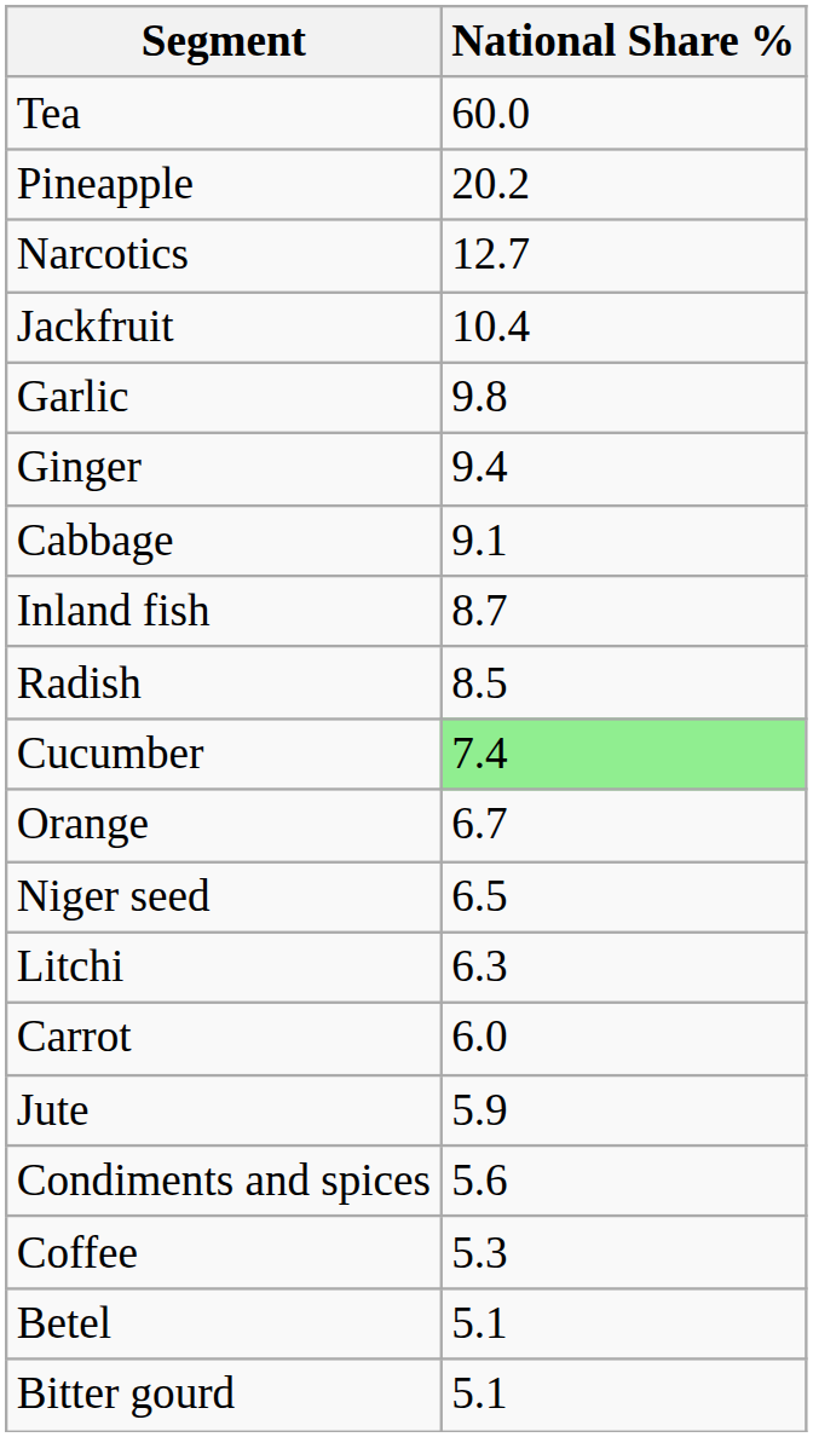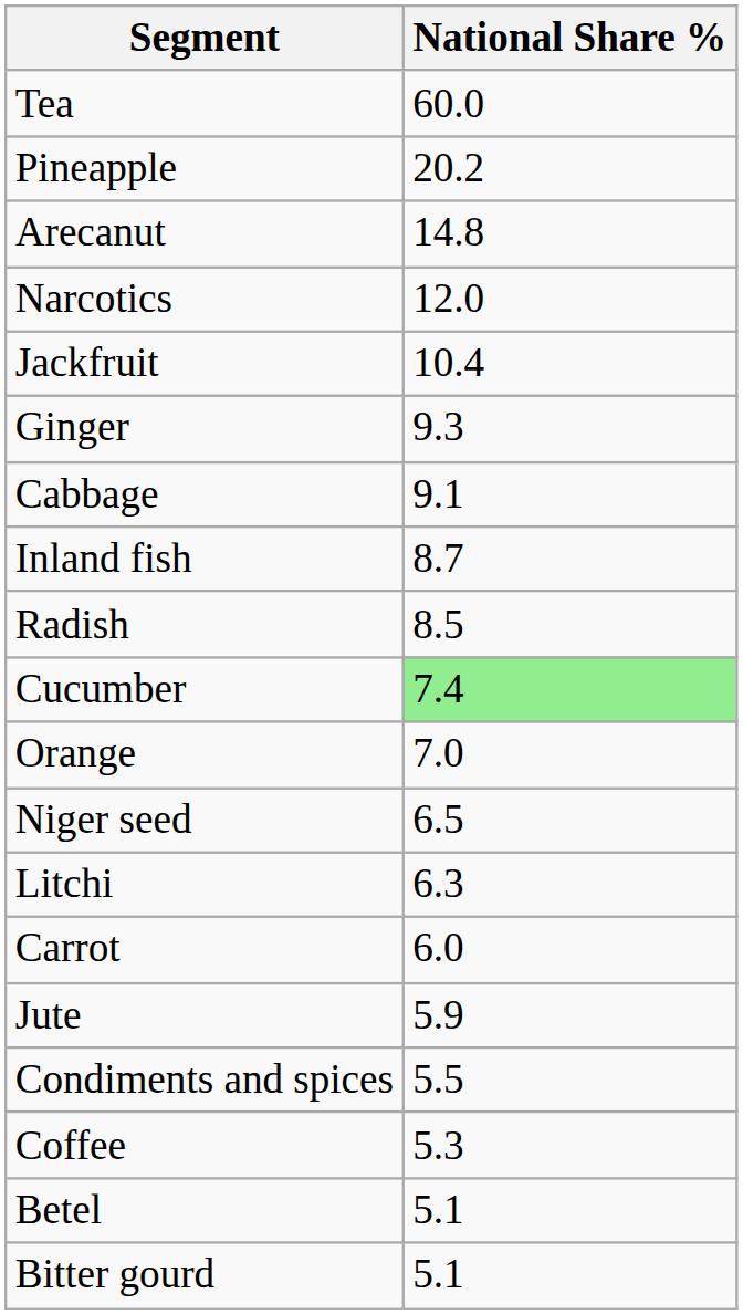+ row: Arecanut | 14.8
Narcotics | National Share %: 12.7 -> 12.0
- row: Garlic | 9.8
Ginger | National Share %: 9.4 -> 9.3
Orange | National Share %: 6.7 -> 7.0
Condiments and spices | National Share %: 5.6 -> 5.5
